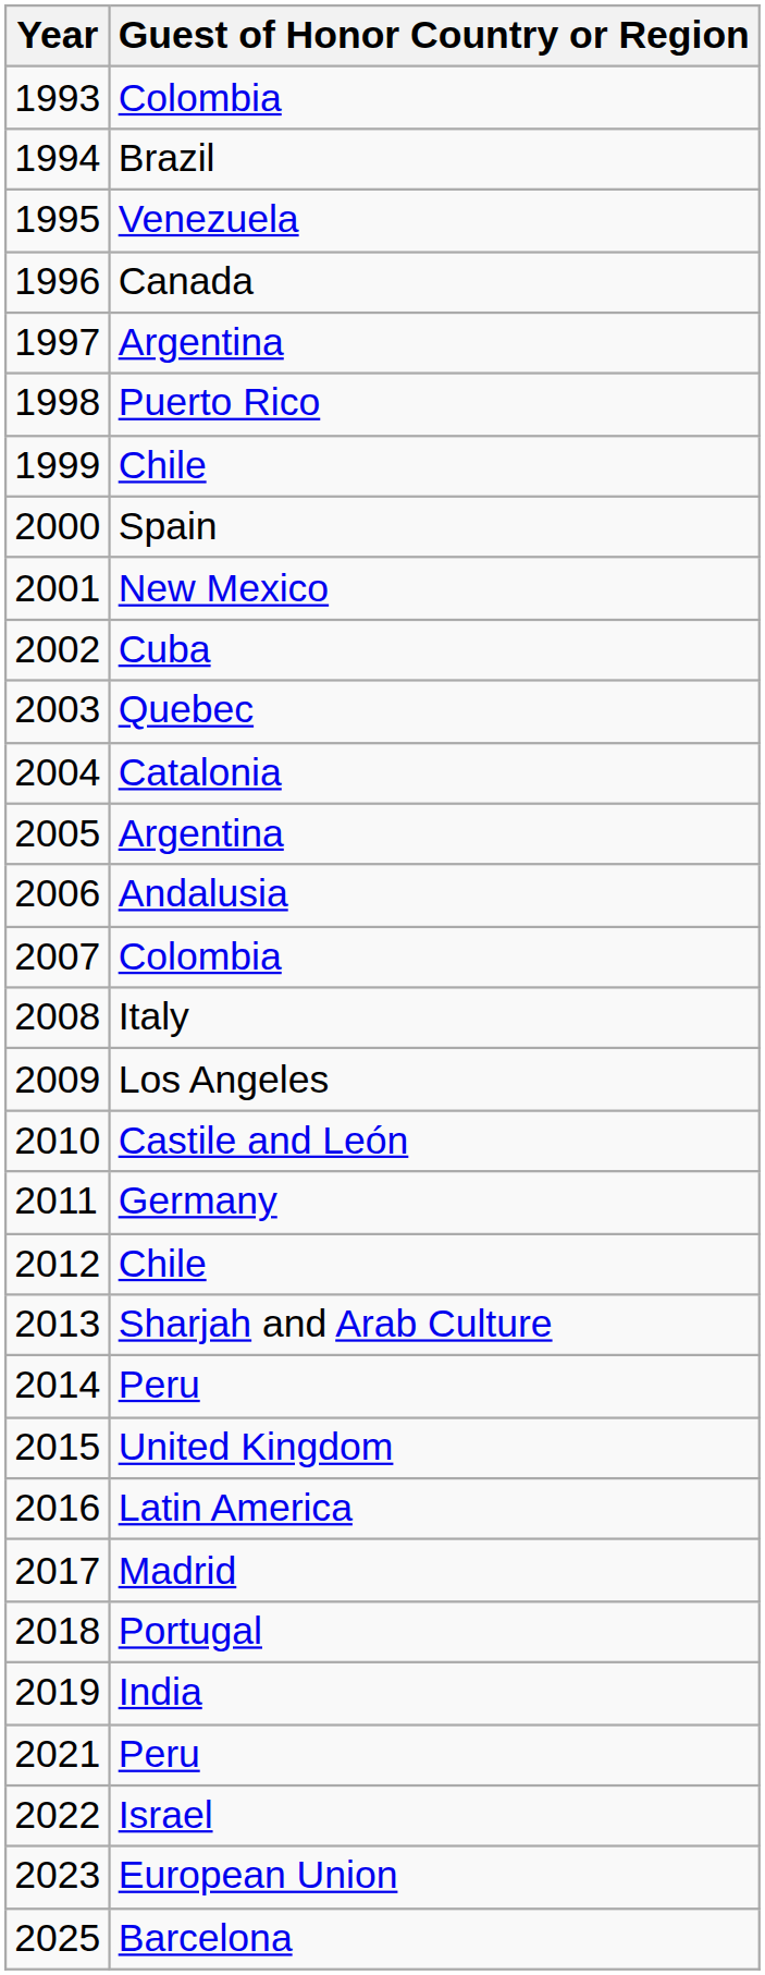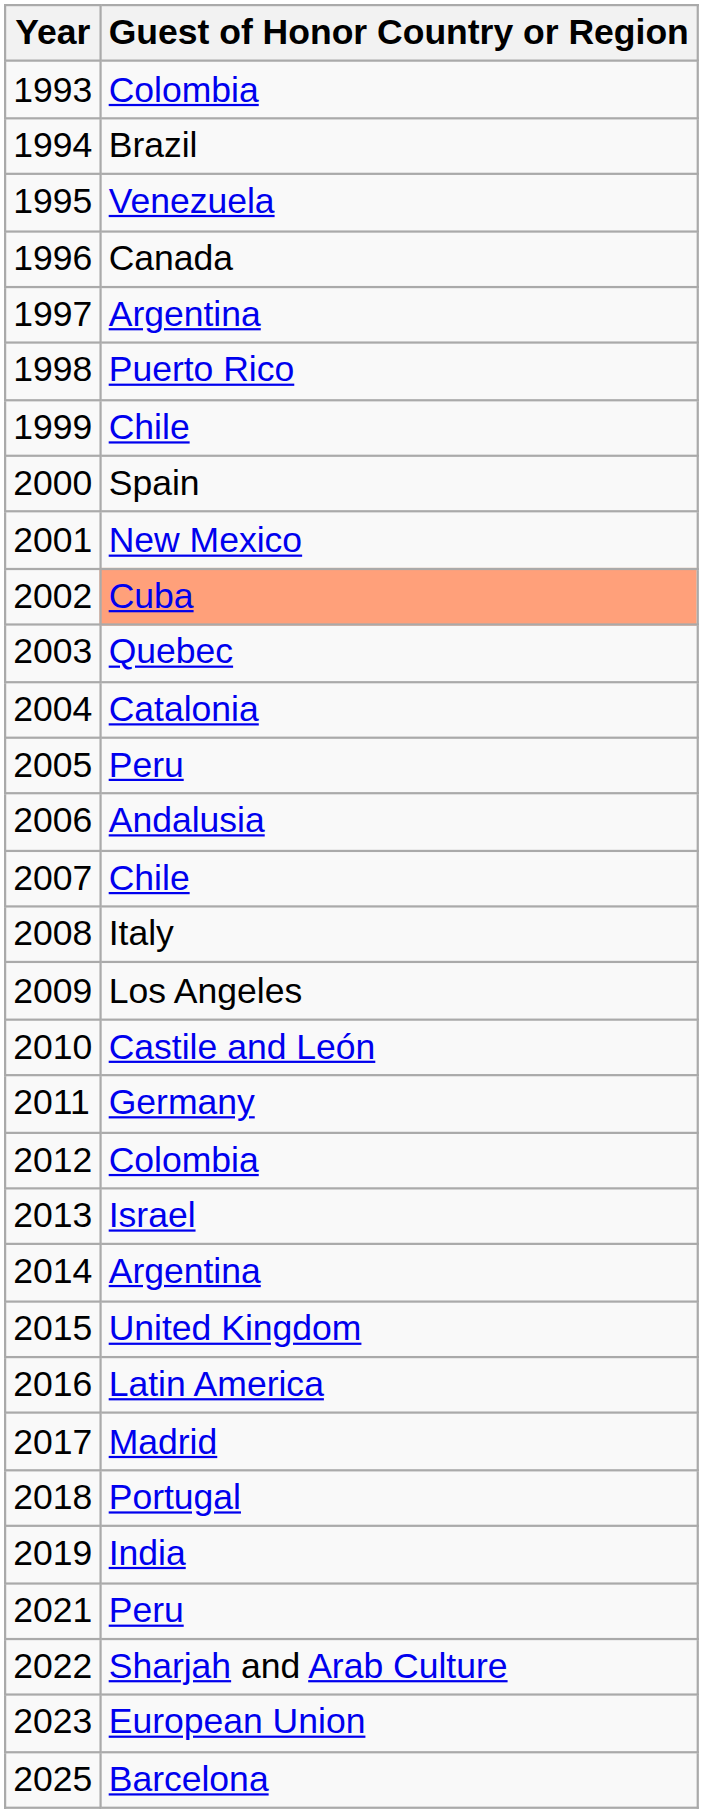2002 | Guest of Honor Country or Region: no background -> lightsalmon background
2005 | Guest of Honor Country or Region: Argentina -> Peru
2007 | Guest of Honor Country or Region: Colombia -> Chile
2012 | Guest of Honor Country or Region: Chile -> Colombia
2013 | Guest of Honor Country or Region: Sharjah and Arab Culture -> Israel
2014 | Guest of Honor Country or Region: Peru -> Argentina
2022 | Guest of Honor Country or Region: Israel -> Sharjah and Arab Culture
